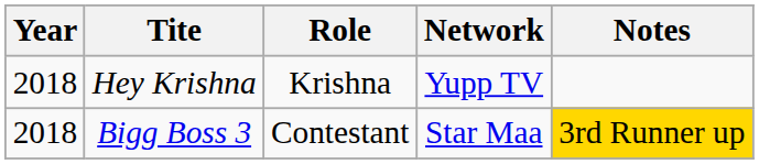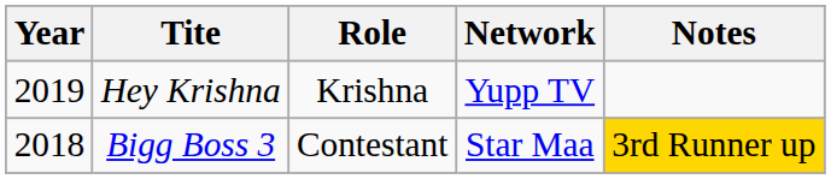Hey Krishna | Year: 2018 -> 2019
